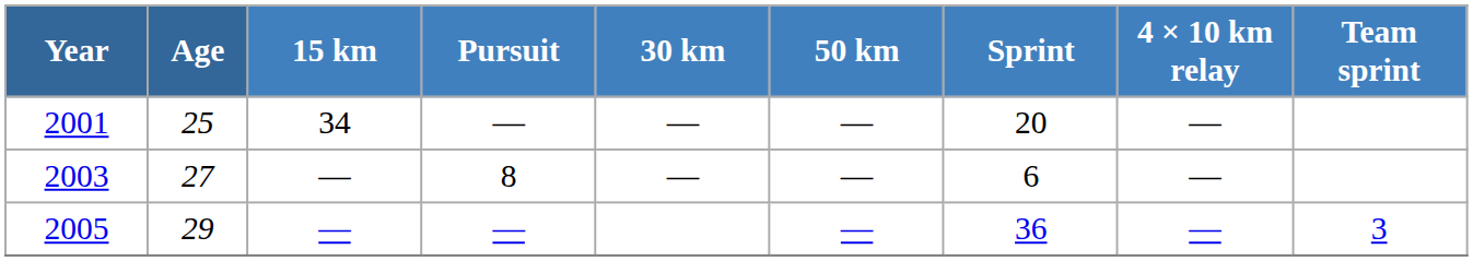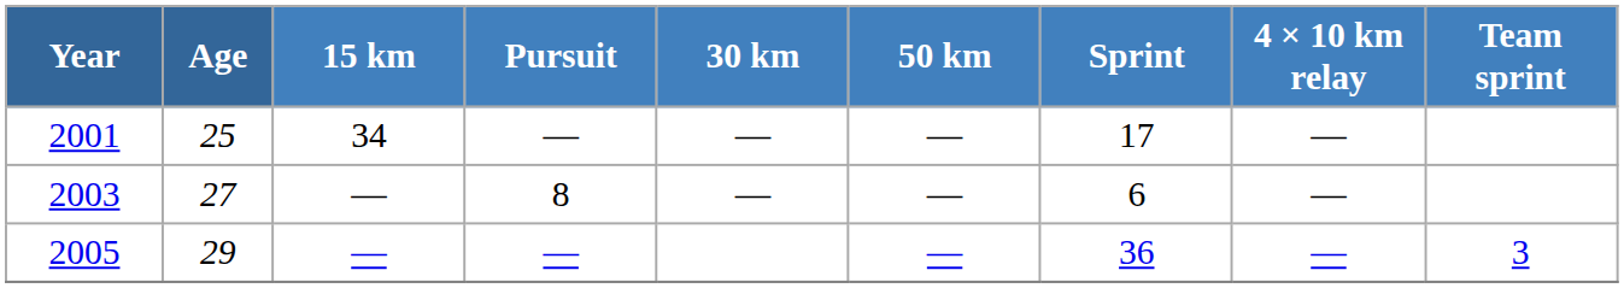2001 | Sprint: 20 -> 17
